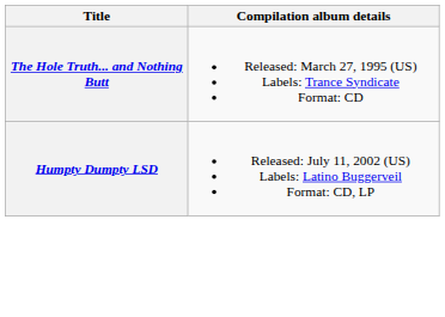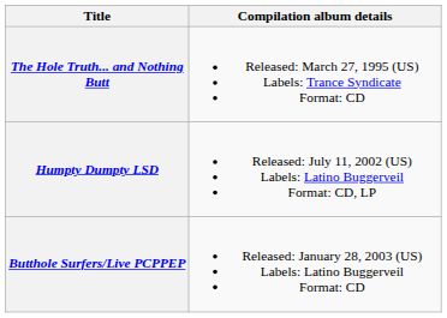+ row: Butthole Surfers/Live PCPPEP | Released: January 28, 2003 (US) Labels: Latino Buggerveil Format: CD
